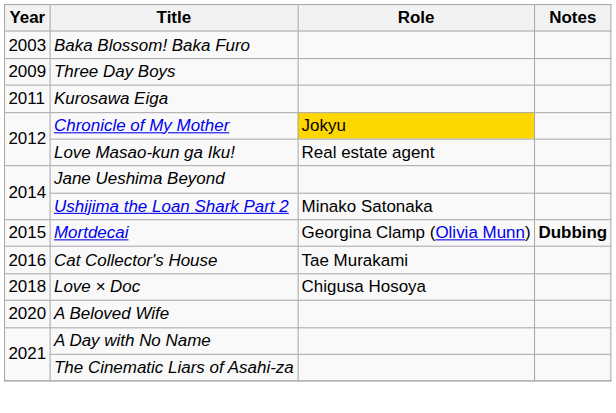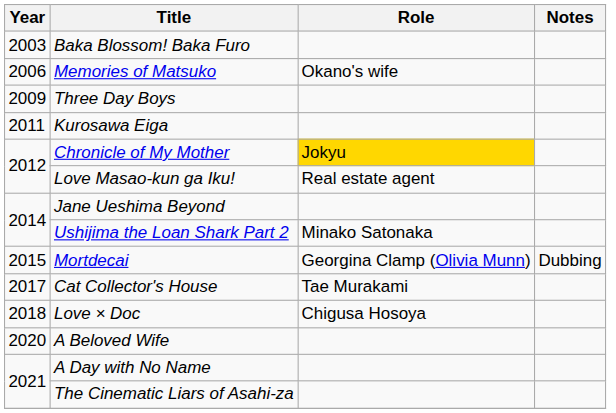+ row: 2006 | Memories of Matsuko | Okano's wife
Mortdecai | Notes: bold -> normal
Cat Collector's House | Year: 2016 -> 2017
